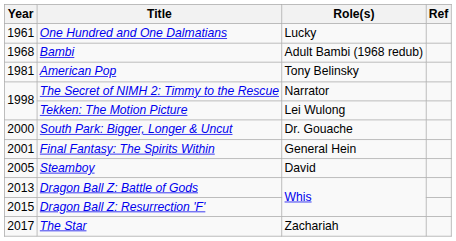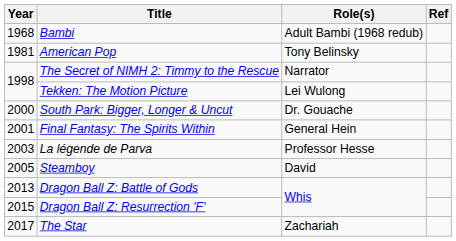- row: 1961 | One Hundred and One Dalmatians | Lucky
+ row: 2003 | La légende de Parva | Professor Hesse
